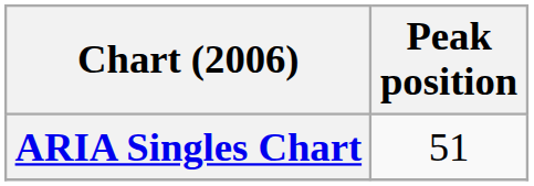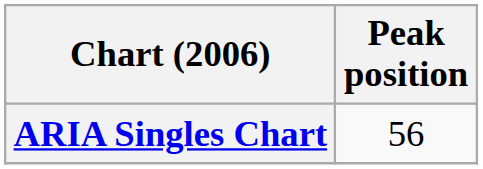ARIA Singles Chart | Peak position: 51 -> 56
